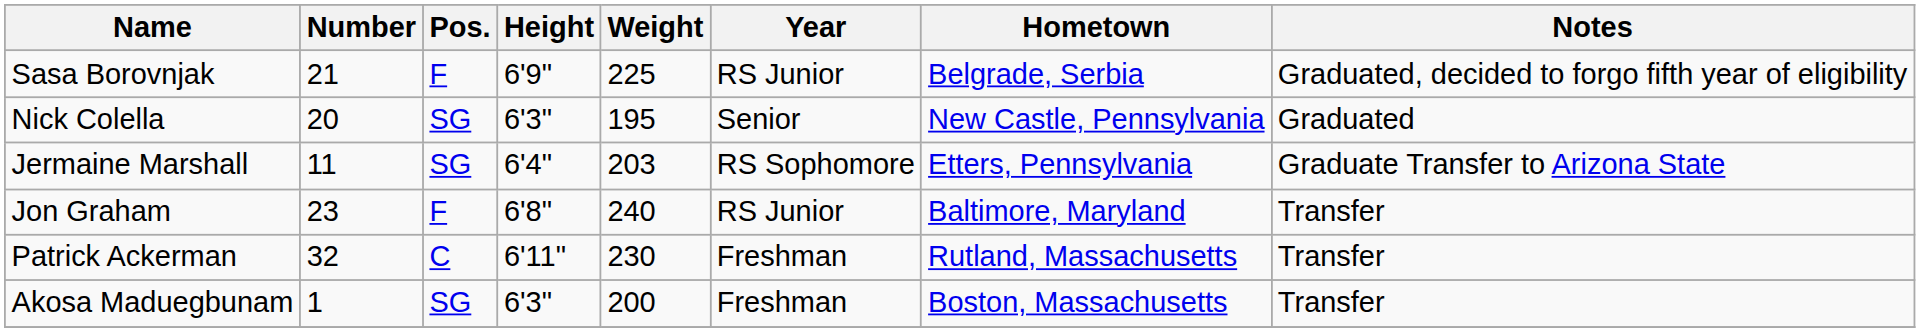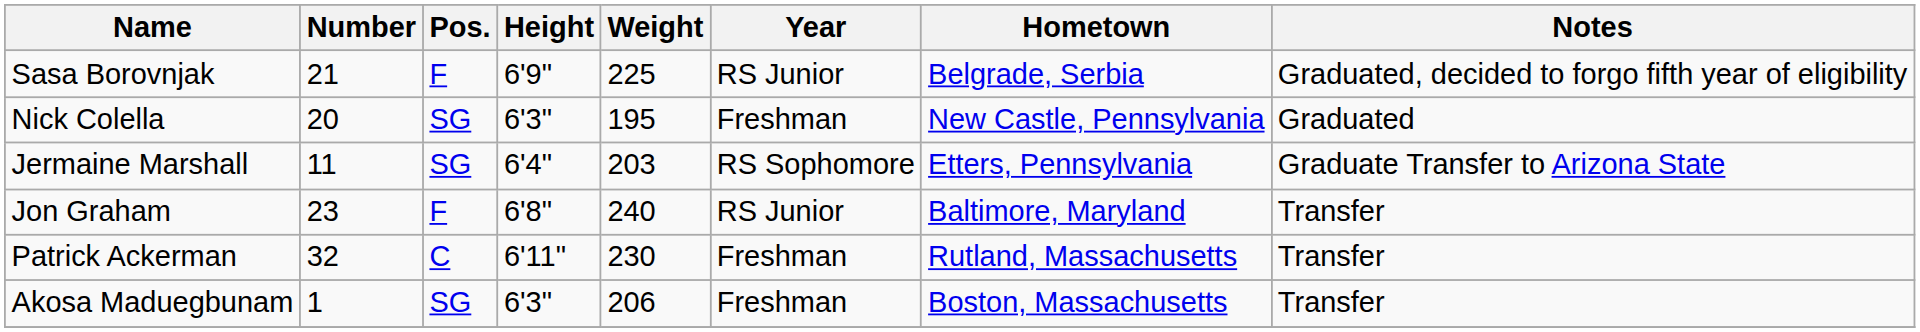Nick Colella | Year: Senior -> Freshman
Akosa Maduegbunam | Weight: 200 -> 206
